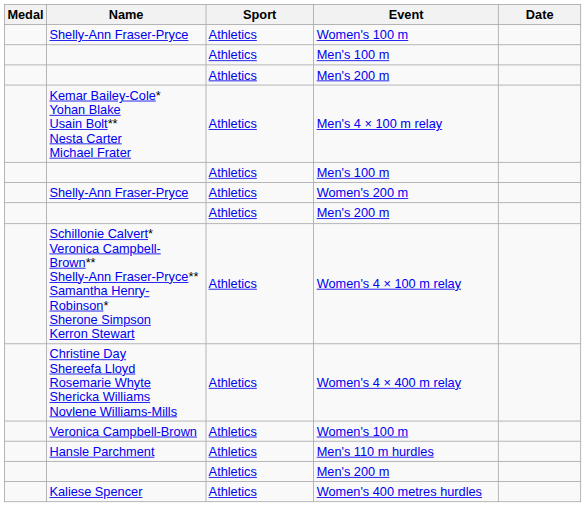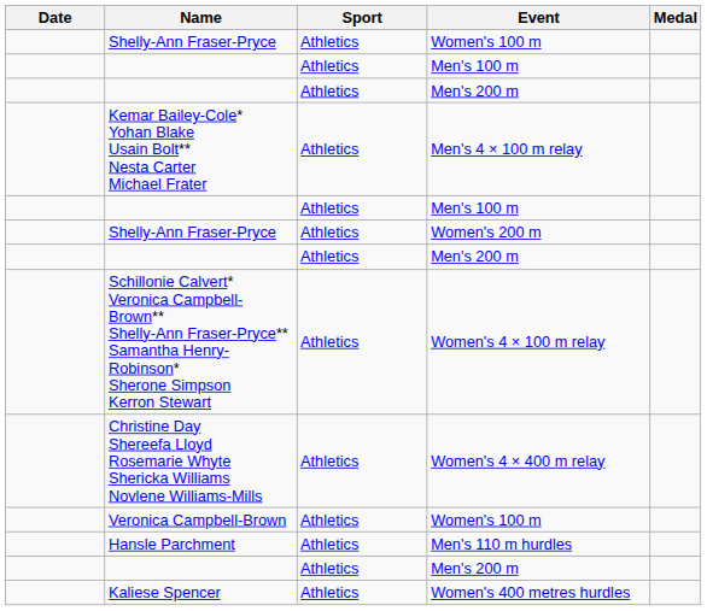columns swapped: Medal <-> Date
